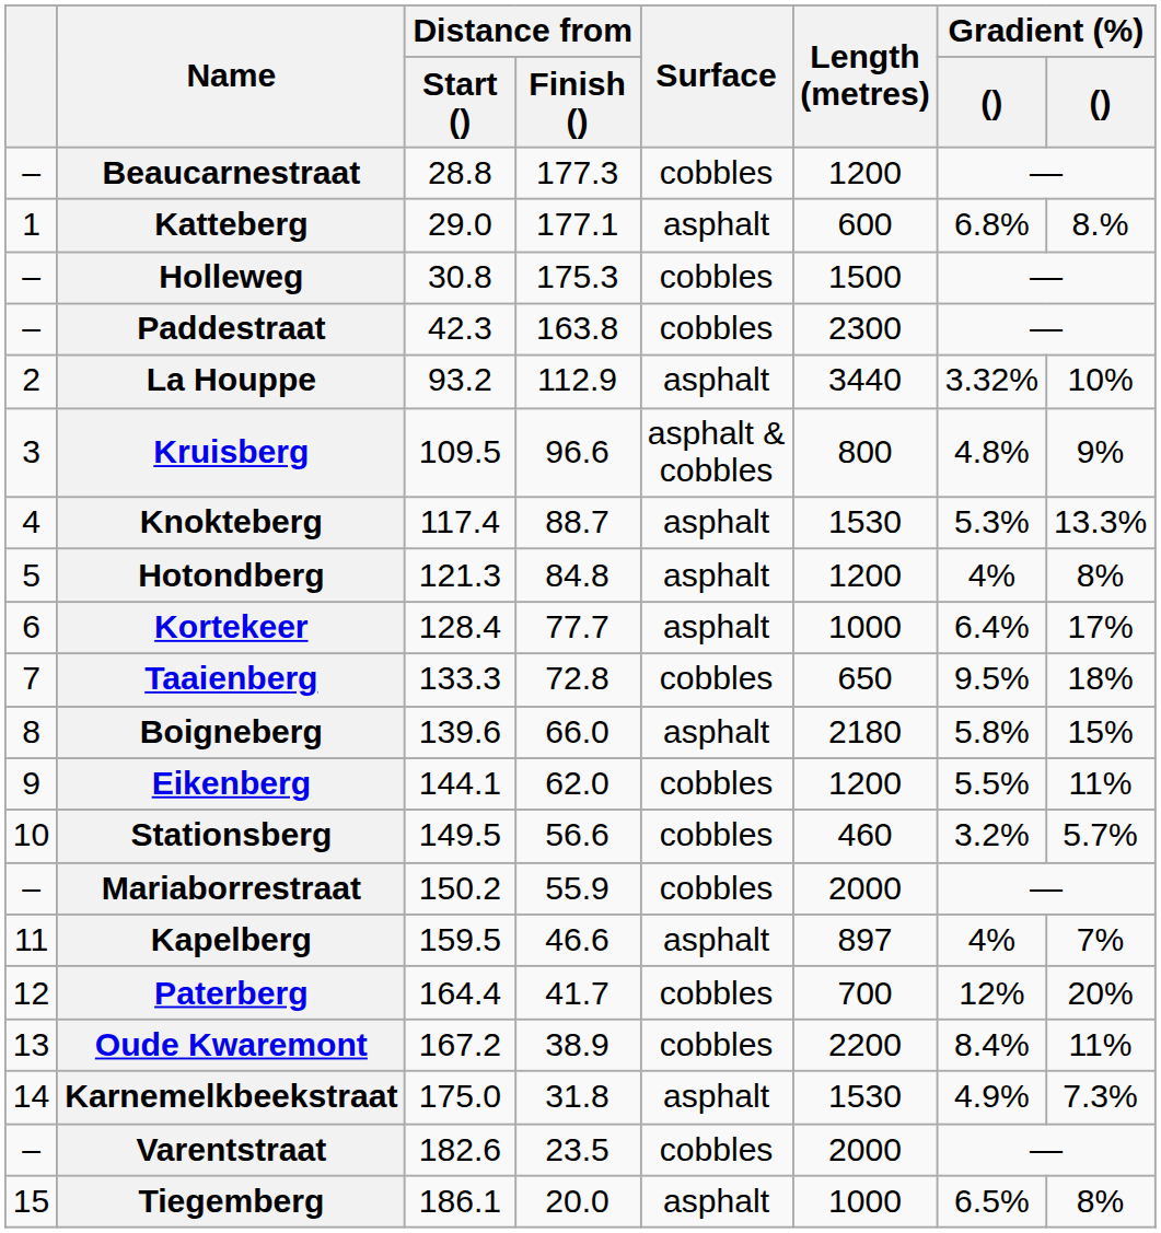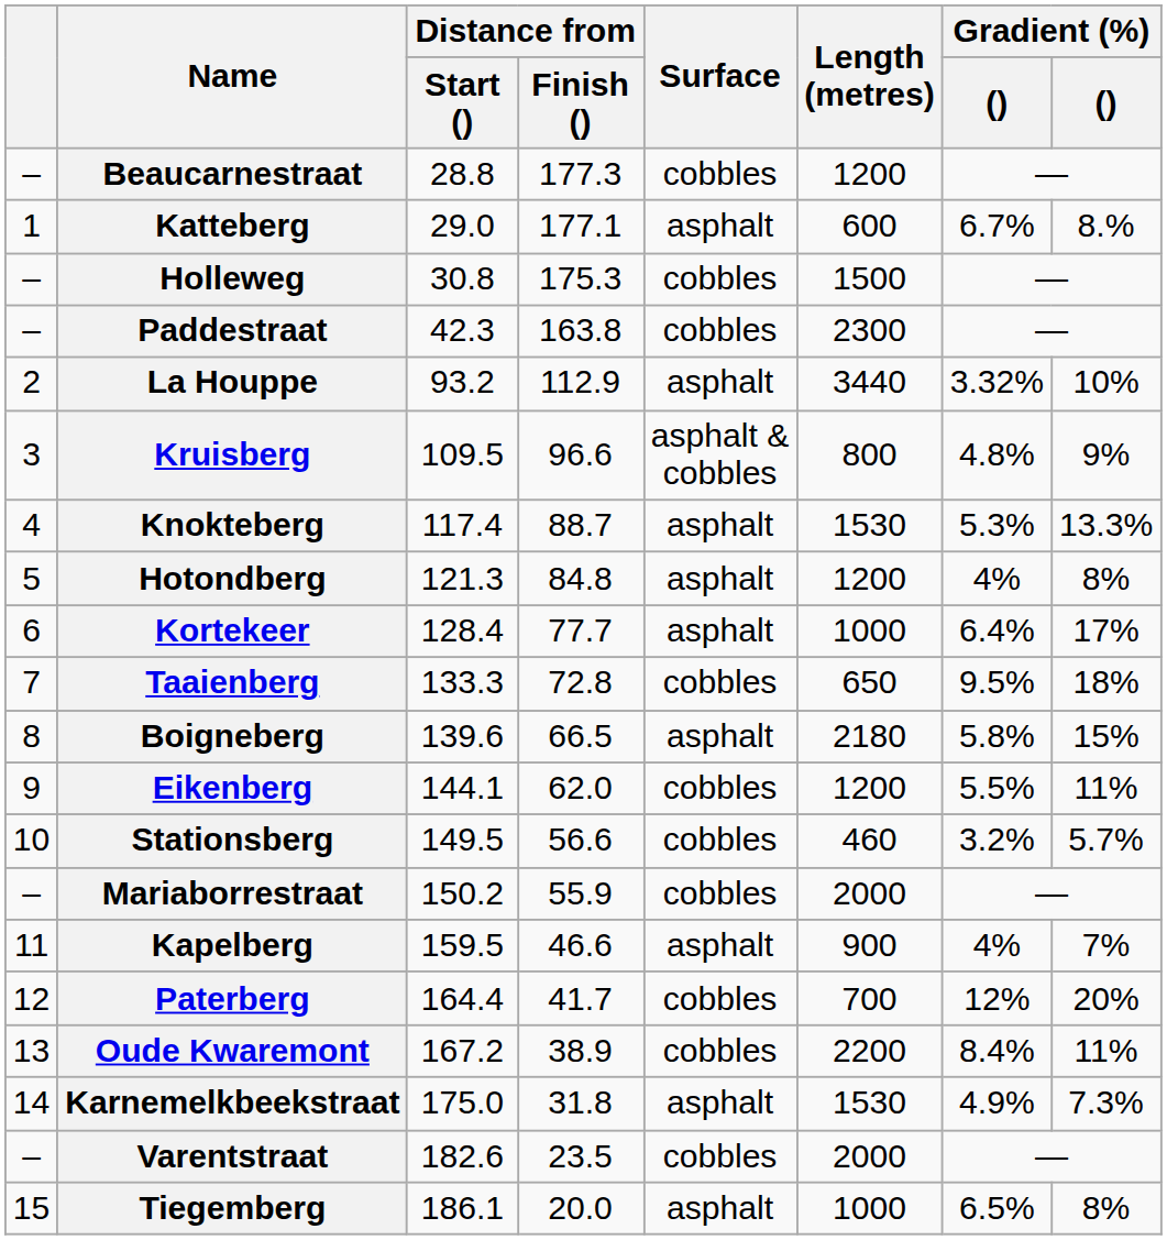Katteberg | column 7: 6.8% -> 6.7%
Boigneberg | Distance from / Finish (): 66.0 -> 66.5
Kapelberg | Length (metres): 897 -> 900
